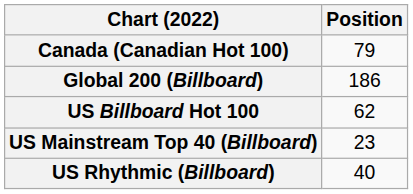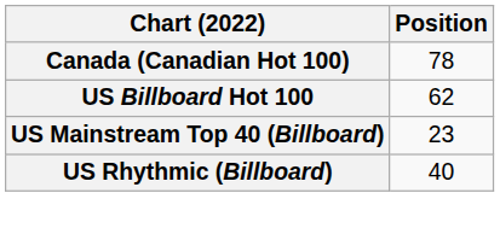Canada (Canadian Hot 100) | Position: 79 -> 78
- row: Global 200 (Billboard) | 186
